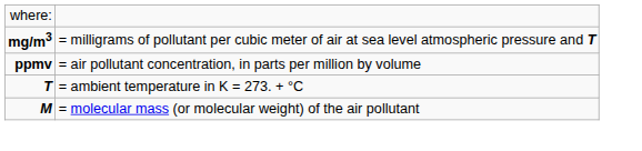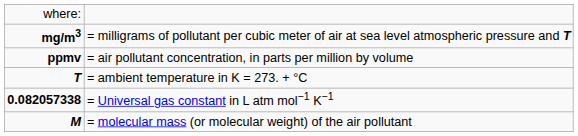+ row: 0.082057338 | = Universal gas constant in L atm mol−1 K−1
